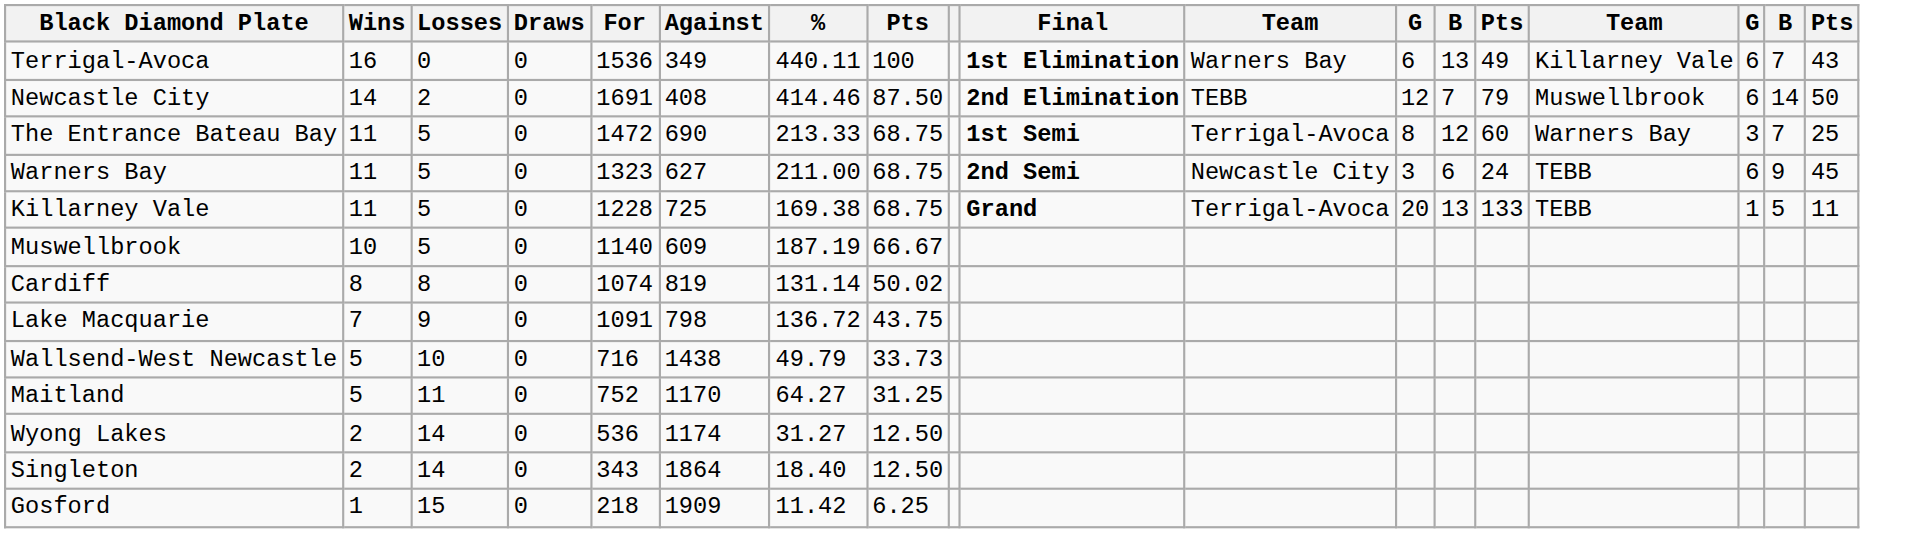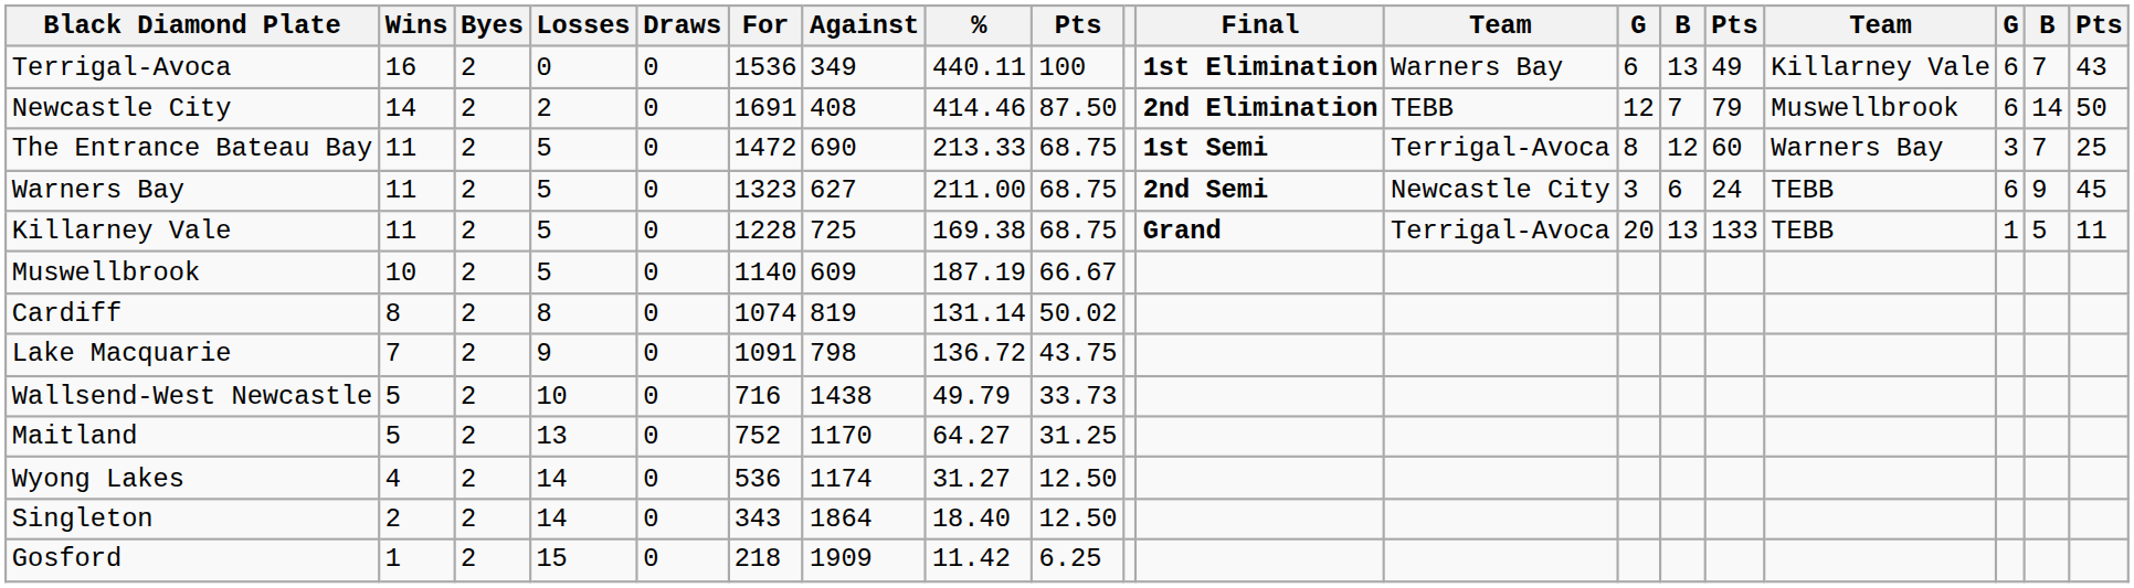+ column: Byes | 2 | 2 | 2 | 2 | 2 | 2 | 2 | 2 | 2 | 2 | 2 | 2 | 2
Maitland | Losses: 11 -> 13
Wyong Lakes | Wins: 2 -> 4
